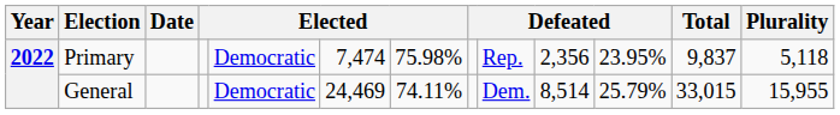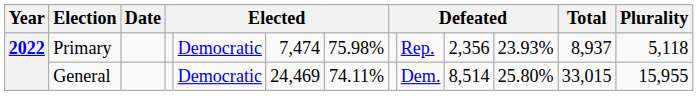Primary | column 11: 23.95% -> 23.93%
Primary | Total: 9,837 -> 8,937
General | column 11: 25.79% -> 25.80%
